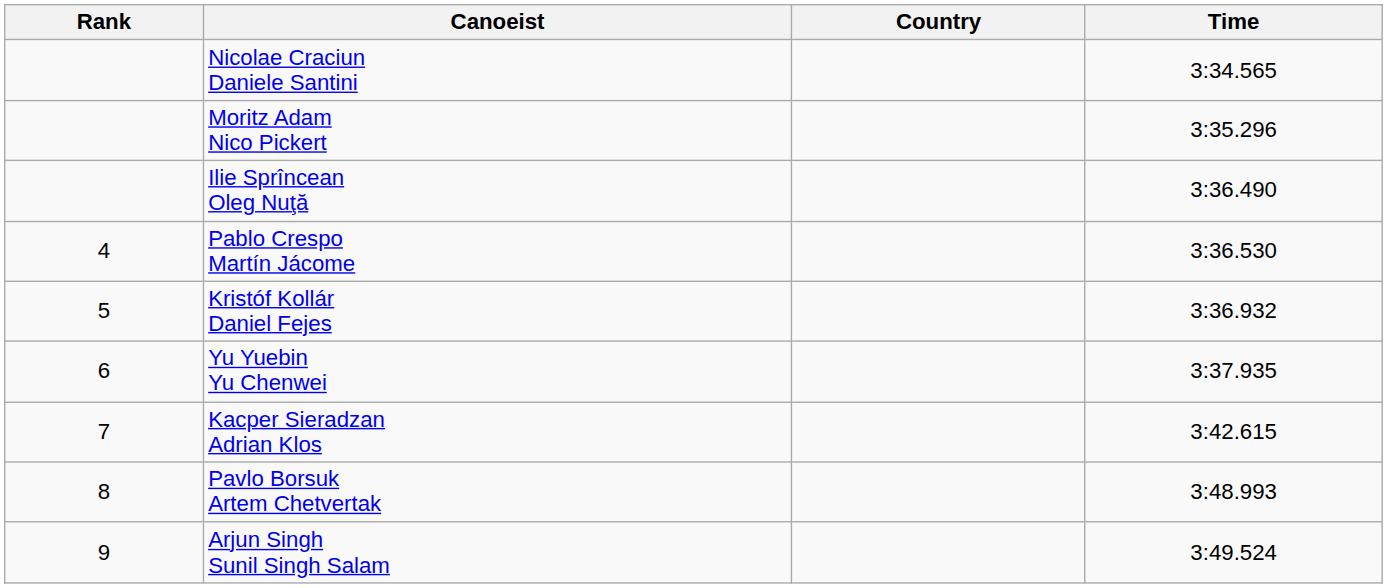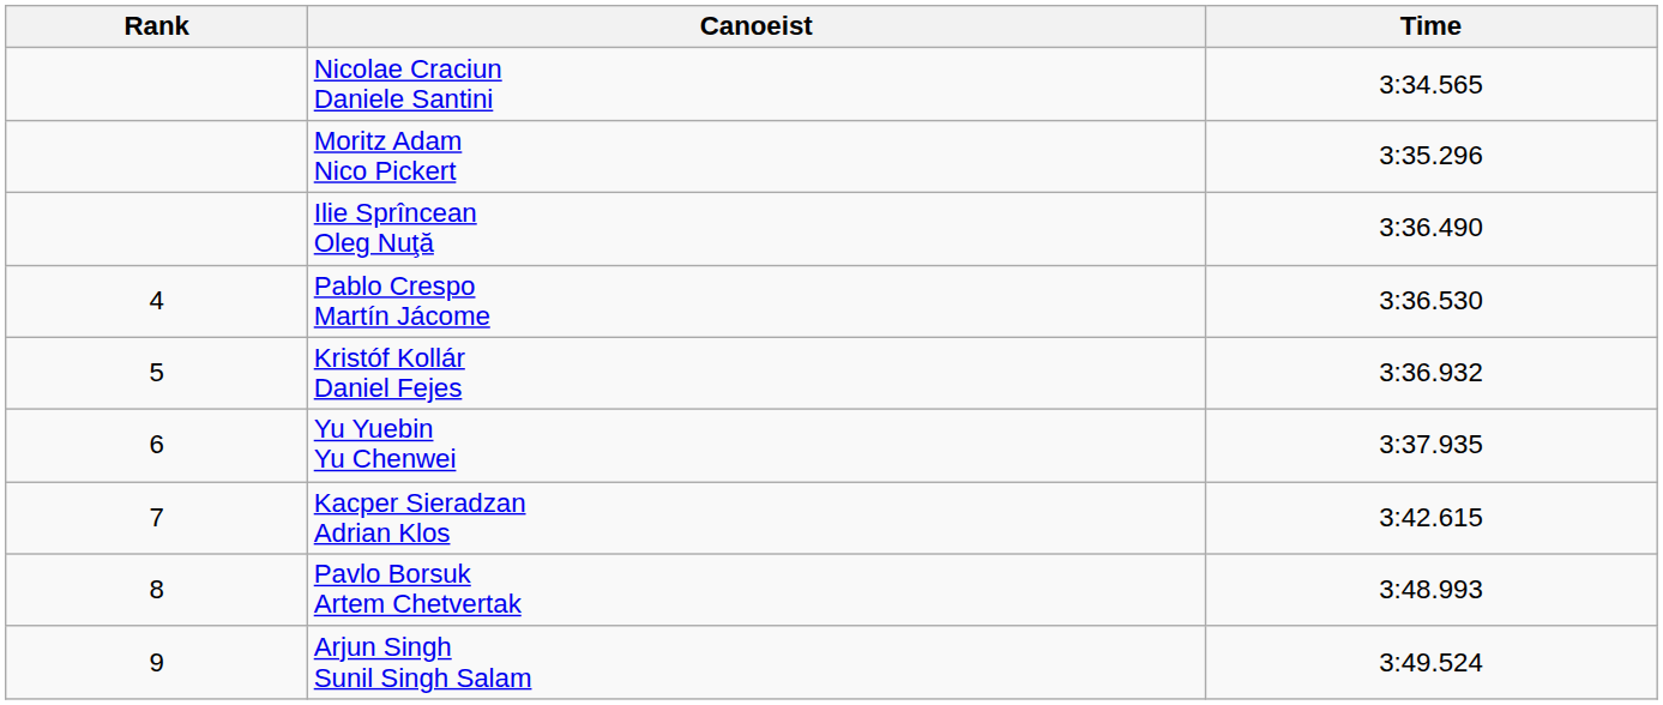- column: Country
